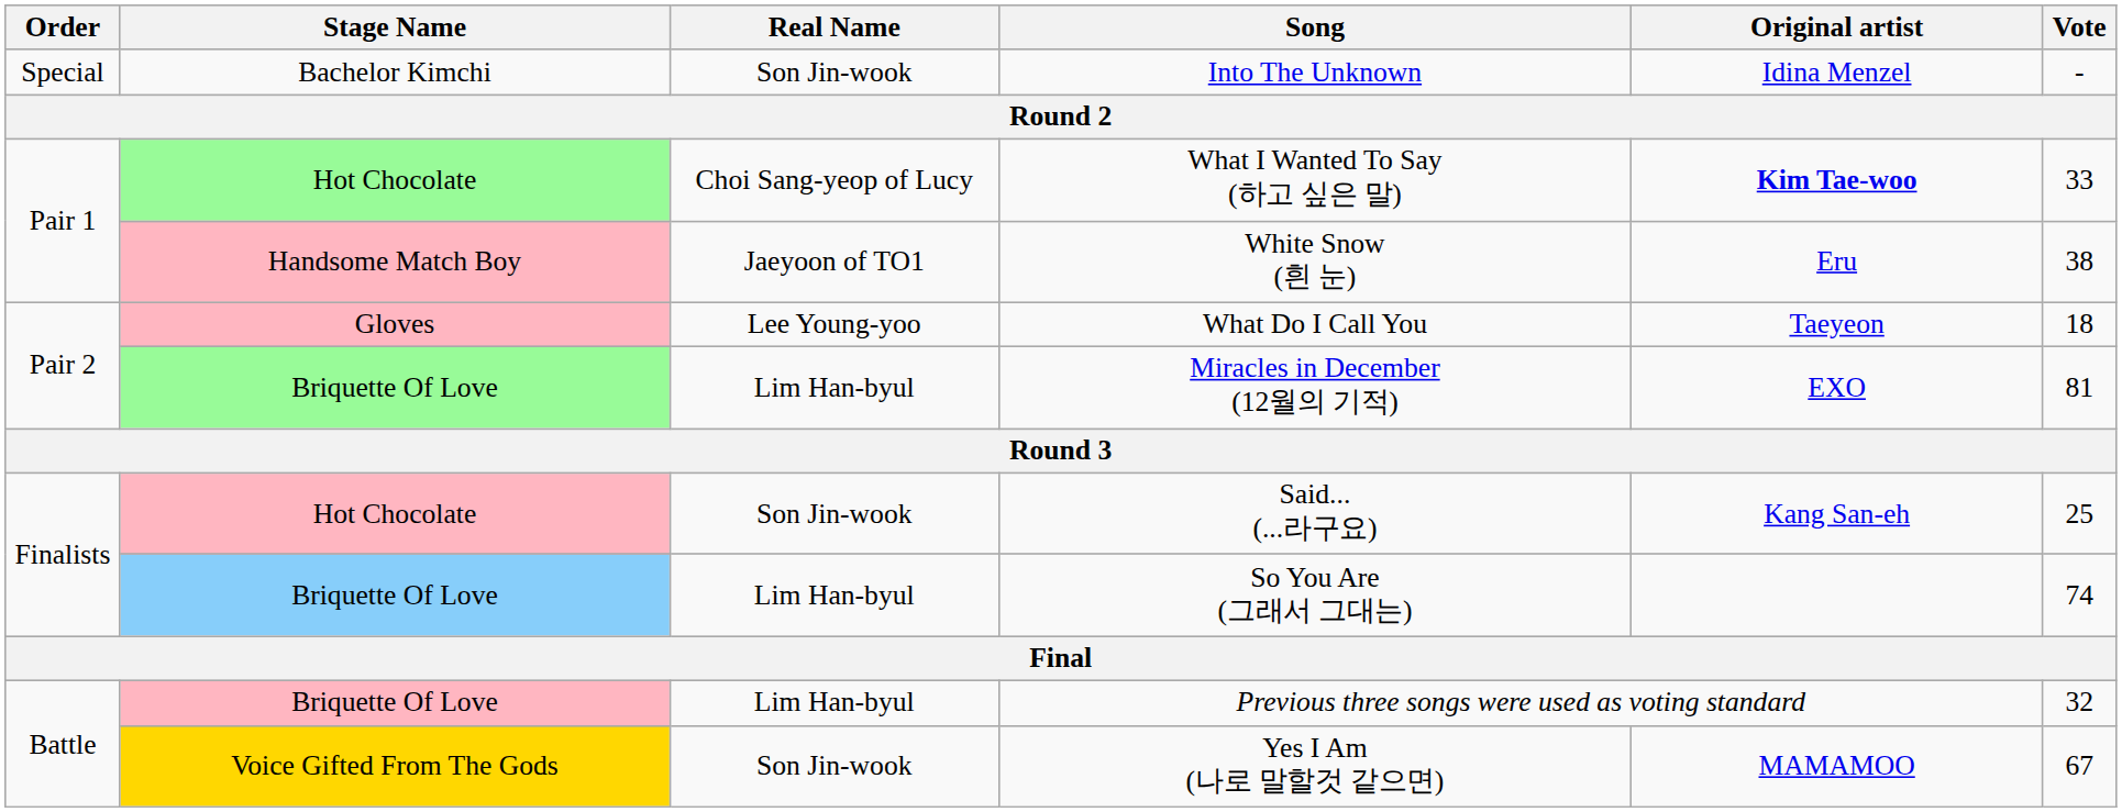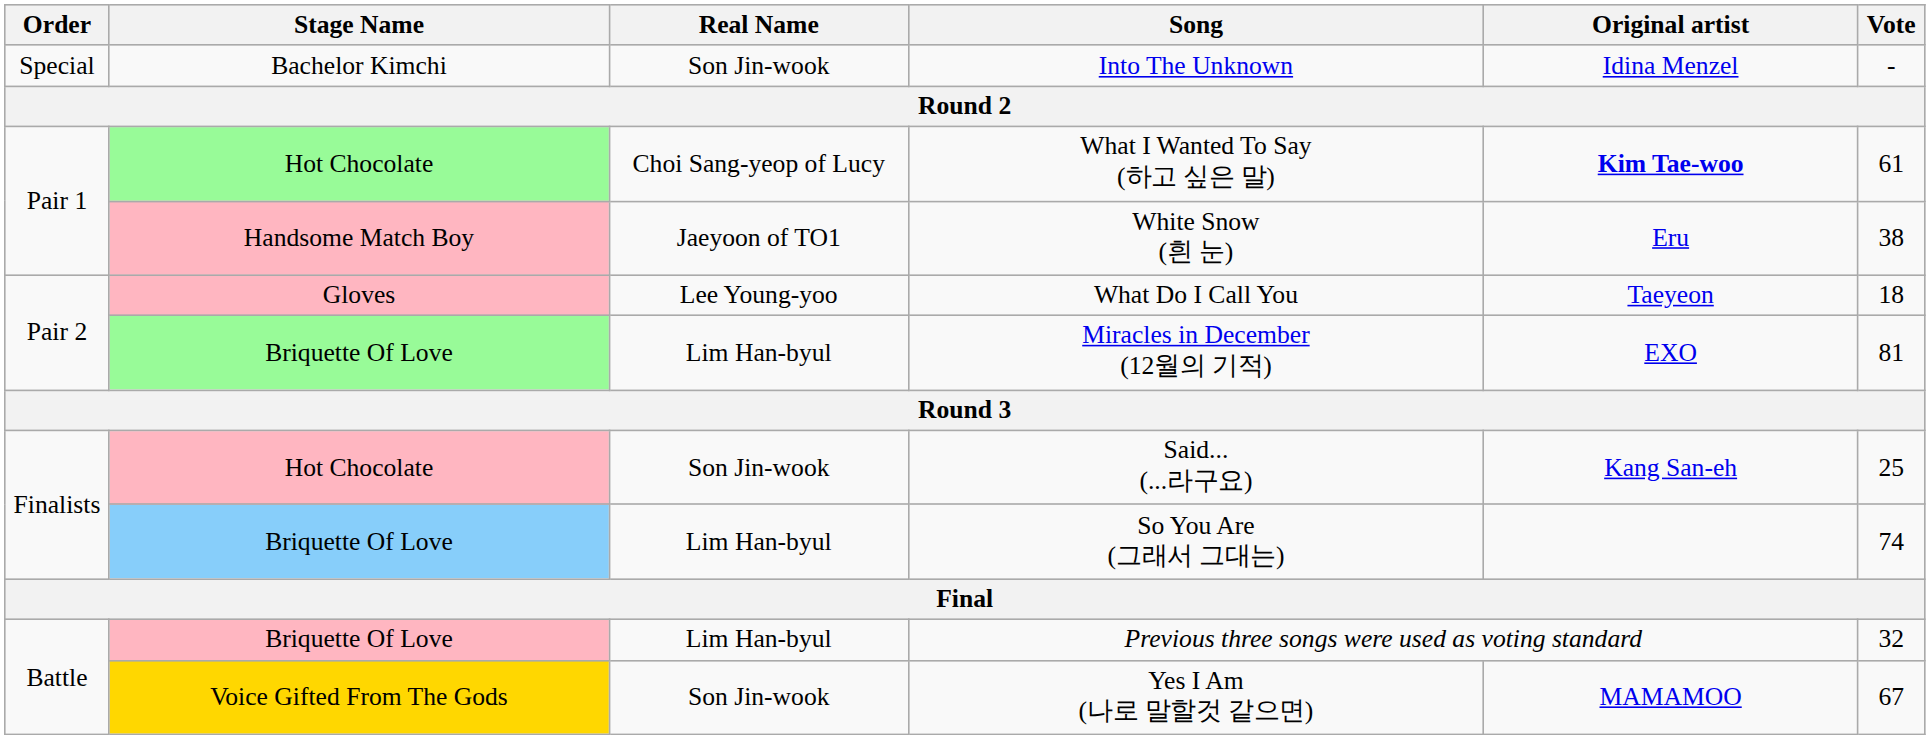What I Wanted To Say (하고 싶은 말) | Vote: 33 -> 61
